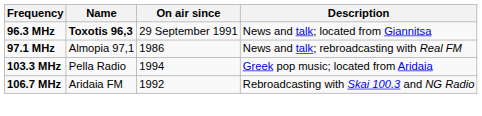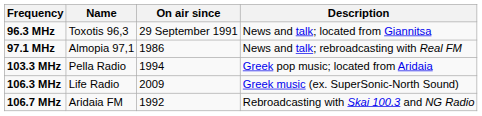96.3 MHz | Name: bold -> normal
+ row: 106.3 MHz | Life Radio | 2009 | Greek music (ex. SuperSonic-North Sound)
